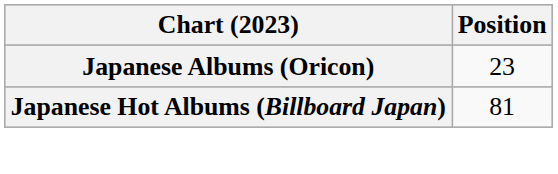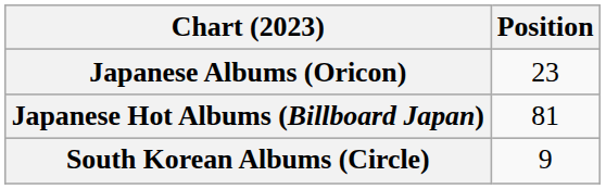+ row: South Korean Albums (Circle) | 9
